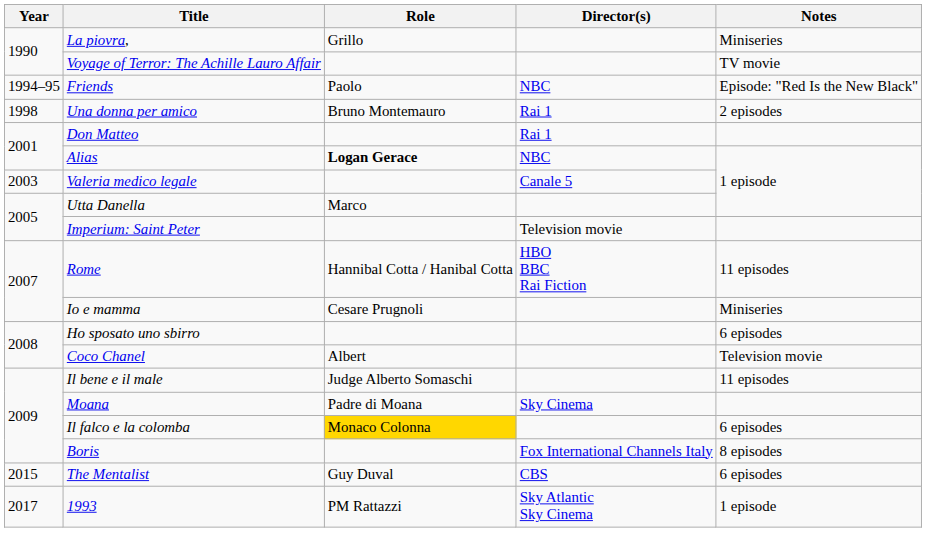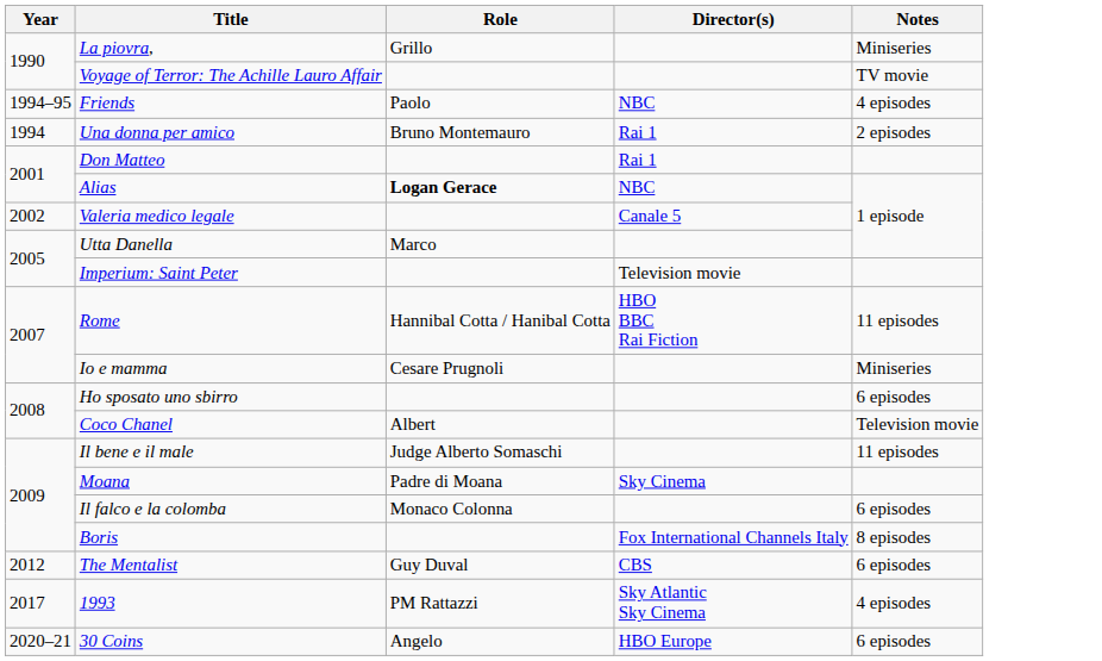Friends | Notes: Episode: "Red Is the New Black" -> 4 episodes
Una donna per amico | Year: 1998 -> 1994
Valeria medico legale | Year: 2003 -> 2002
Il falco e la colomba | Role: gold background -> no background
The Mentalist | Year: 2015 -> 2012
1993 | Notes: 1 episode -> 4 episodes
+ row: 2020–21 | 30 Coins | Angelo | HBO Europe | 6 episodes
